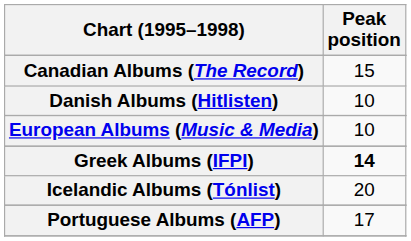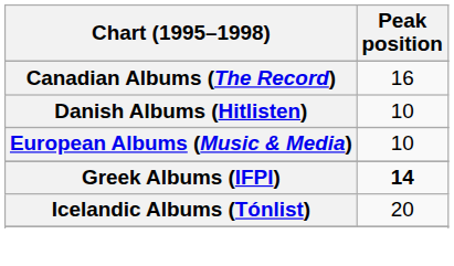Canadian Albums (The Record) | Peak position: 15 -> 16
- row: Portuguese Albums (AFP) | 17
